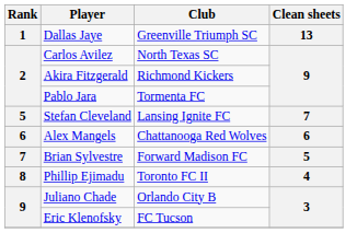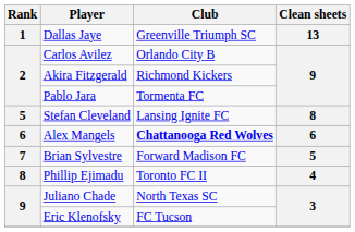Carlos Avilez | Club: North Texas SC -> Orlando City B
Stefan Cleveland | Clean sheets: 7 -> 8
Alex Mangels | Club: normal -> bold
Juliano Chade | Club: Orlando City B -> North Texas SC
